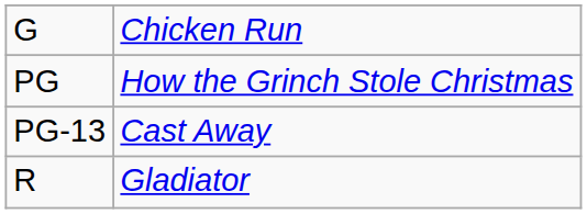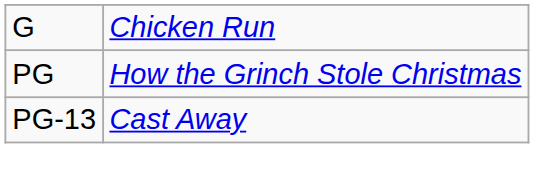- row: R | Gladiator
